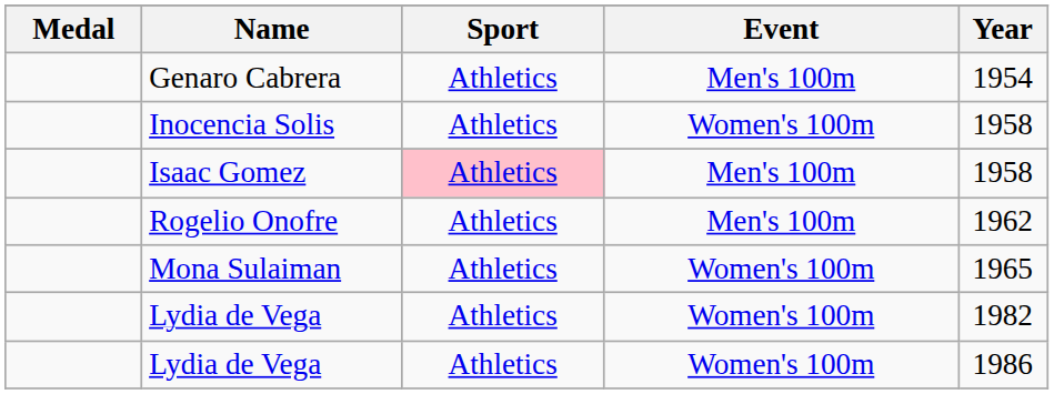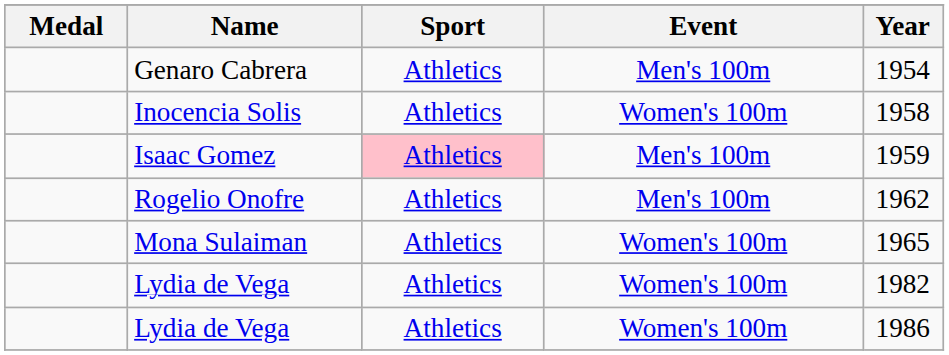Isaac Gomez | Year: 1958 -> 1959
